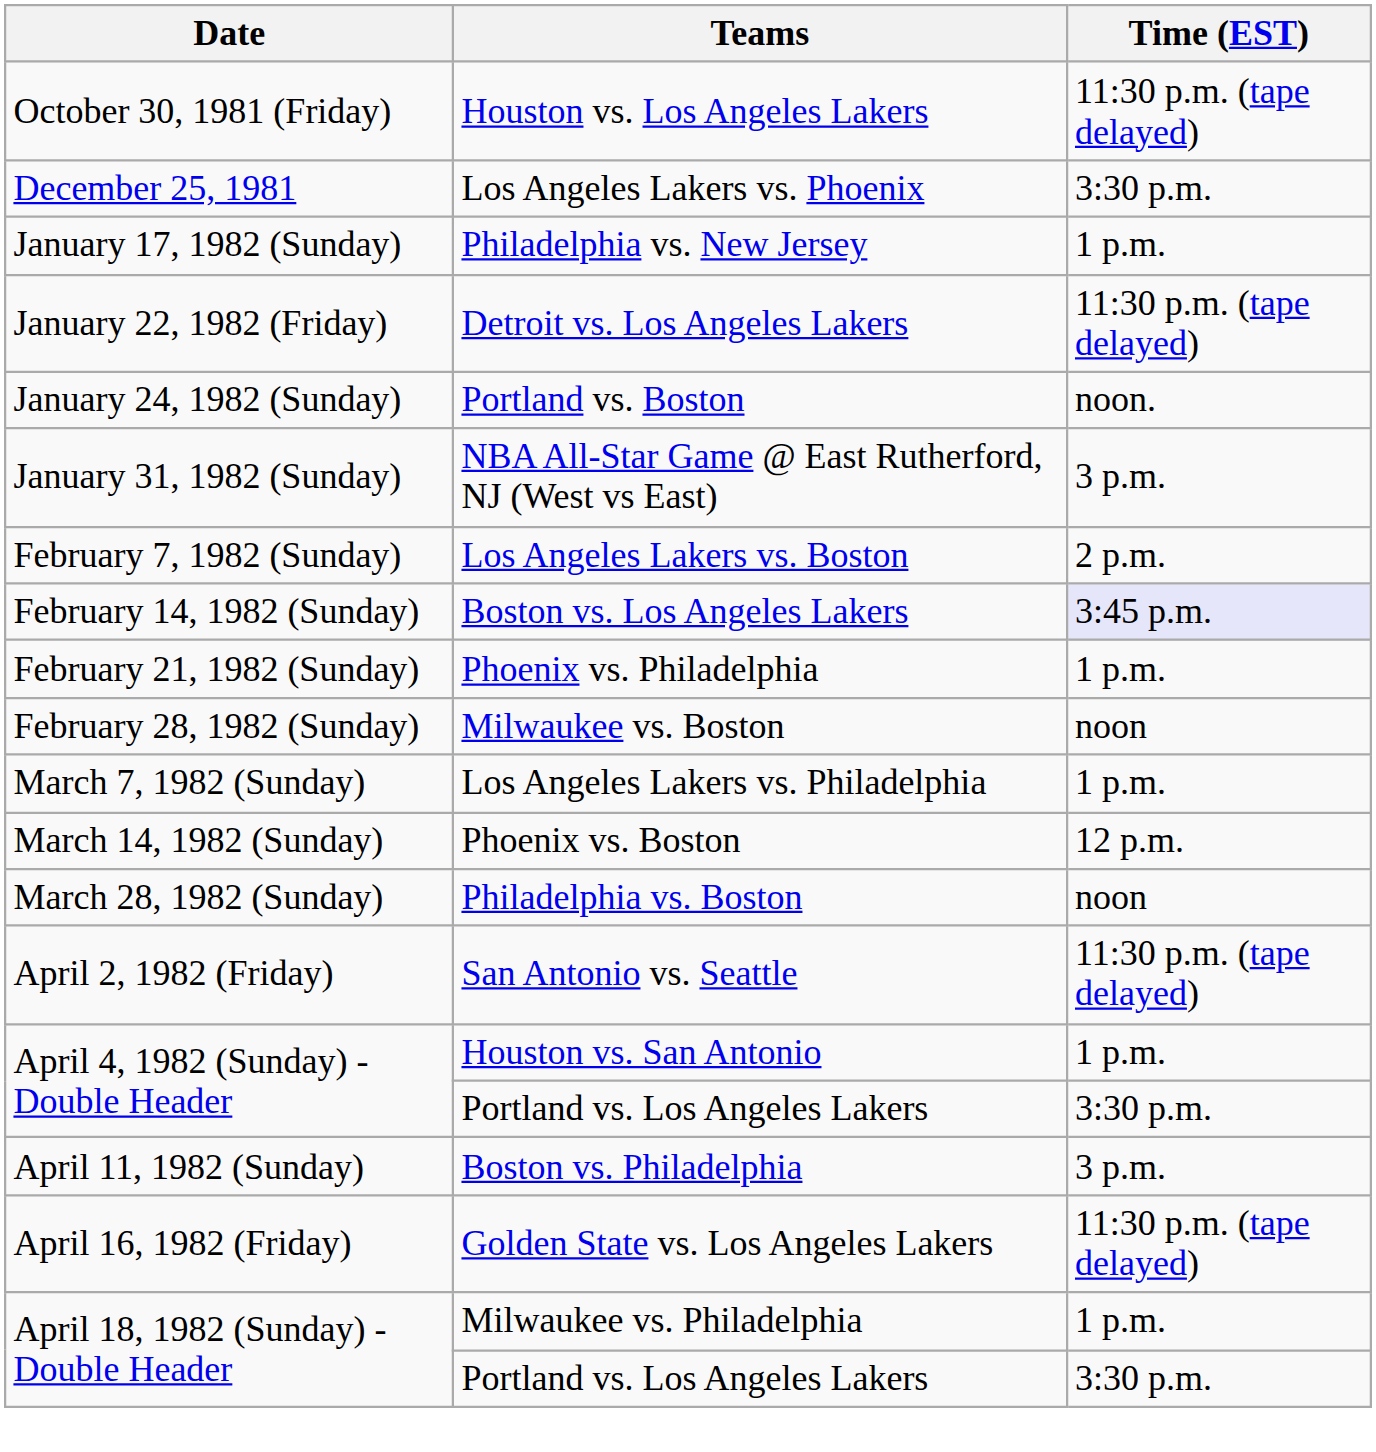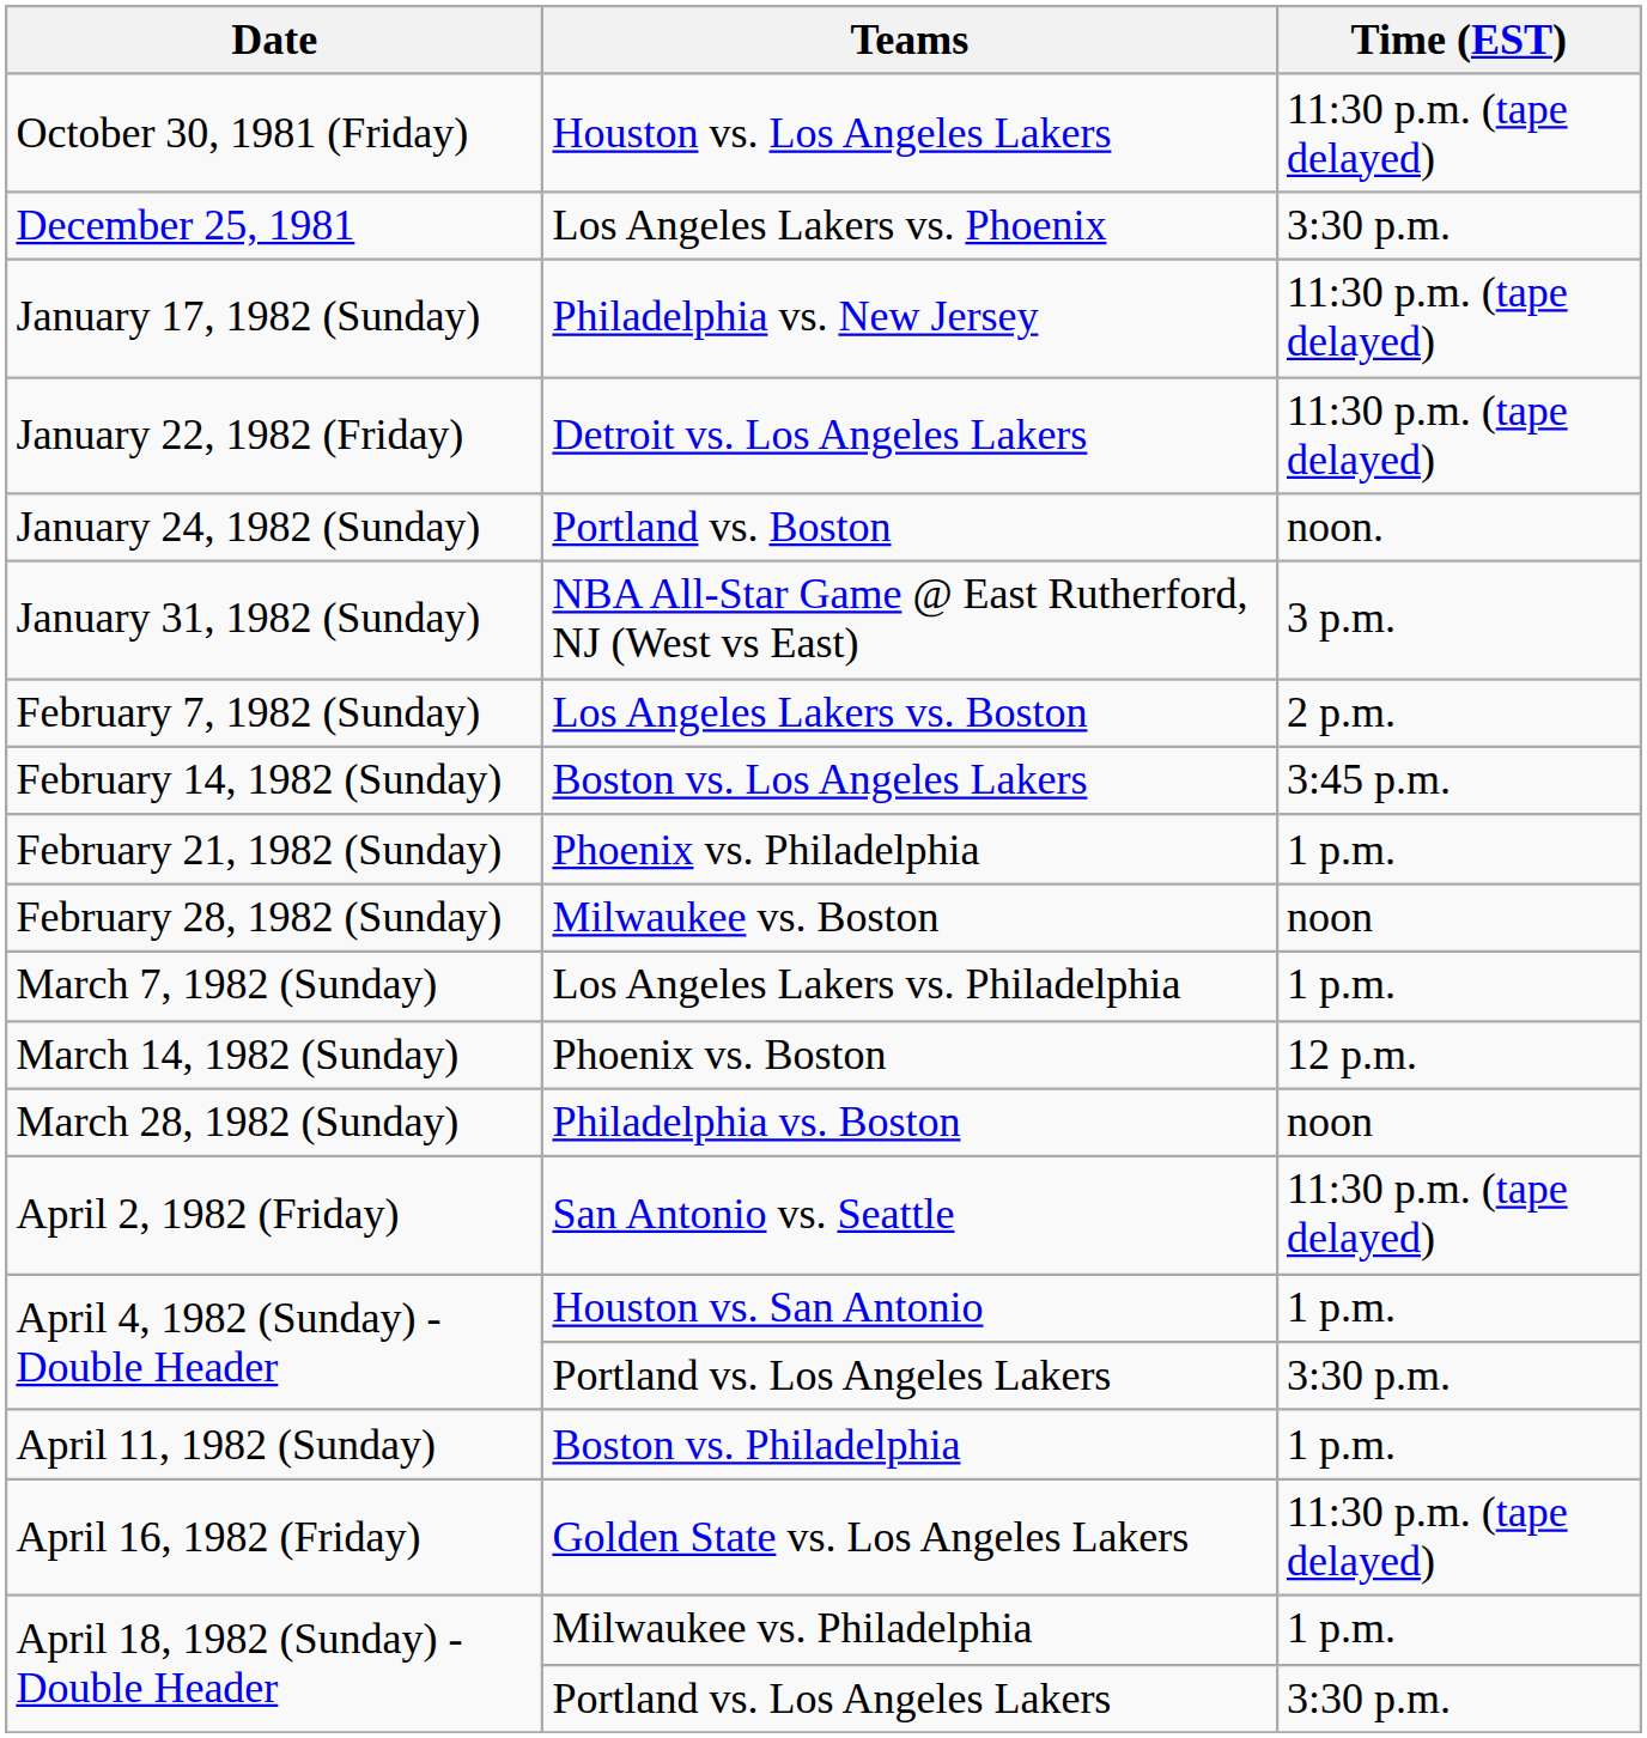Philadelphia vs. New Jersey | Time (EST): 1 p.m. -> 11:30 p.m. (tape delayed)
Boston vs. Los Angeles Lakers | Time (EST): lavender background -> no background
Boston vs. Philadelphia | Time (EST): 3 p.m. -> 1 p.m.
